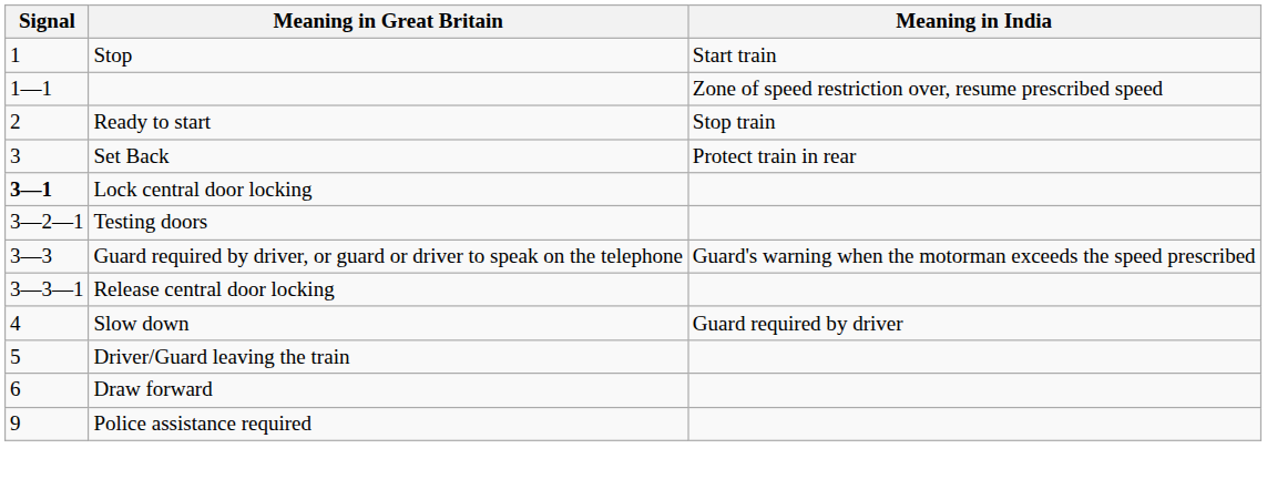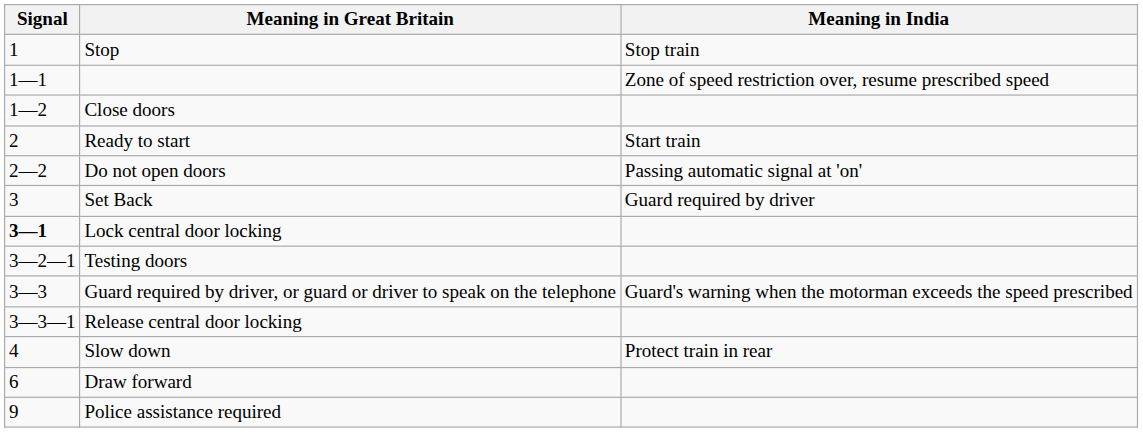Stop | Meaning in India: Start train -> Stop train
+ row: 1—2 | Close doors
Ready to start | Meaning in India: Stop train -> Start train
+ row: 2—2 | Do not open doors | Passing automatic signal at 'on'
Set Back | Meaning in India: Protect train in rear -> Guard required by driver
Slow down | Meaning in India: Guard required by driver -> Protect train in rear
- row: 5 | Driver/Guard leaving the train
